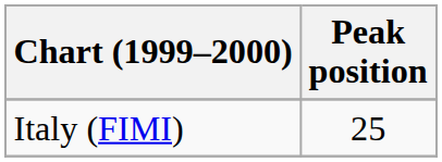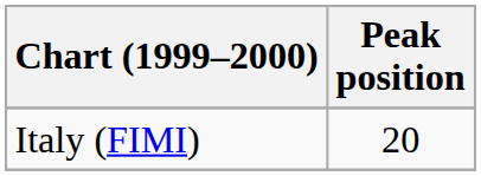Italy (FIMI) | Peak position: 25 -> 20
